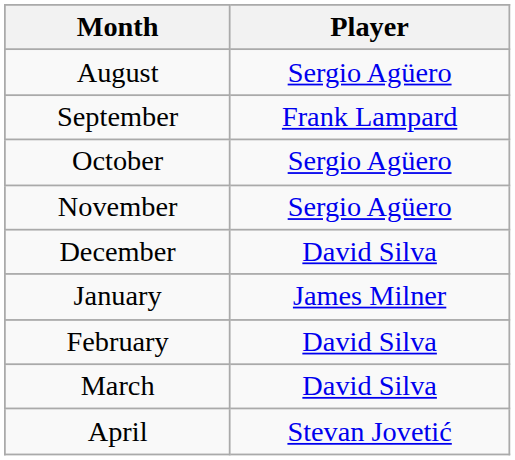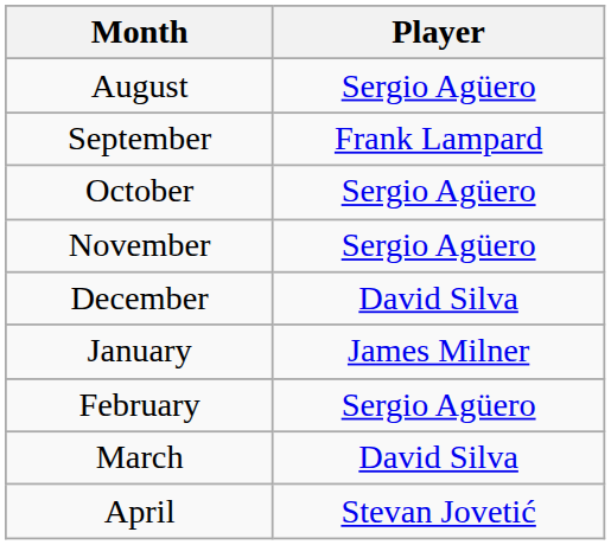February | Player: David Silva -> Sergio Agüero
